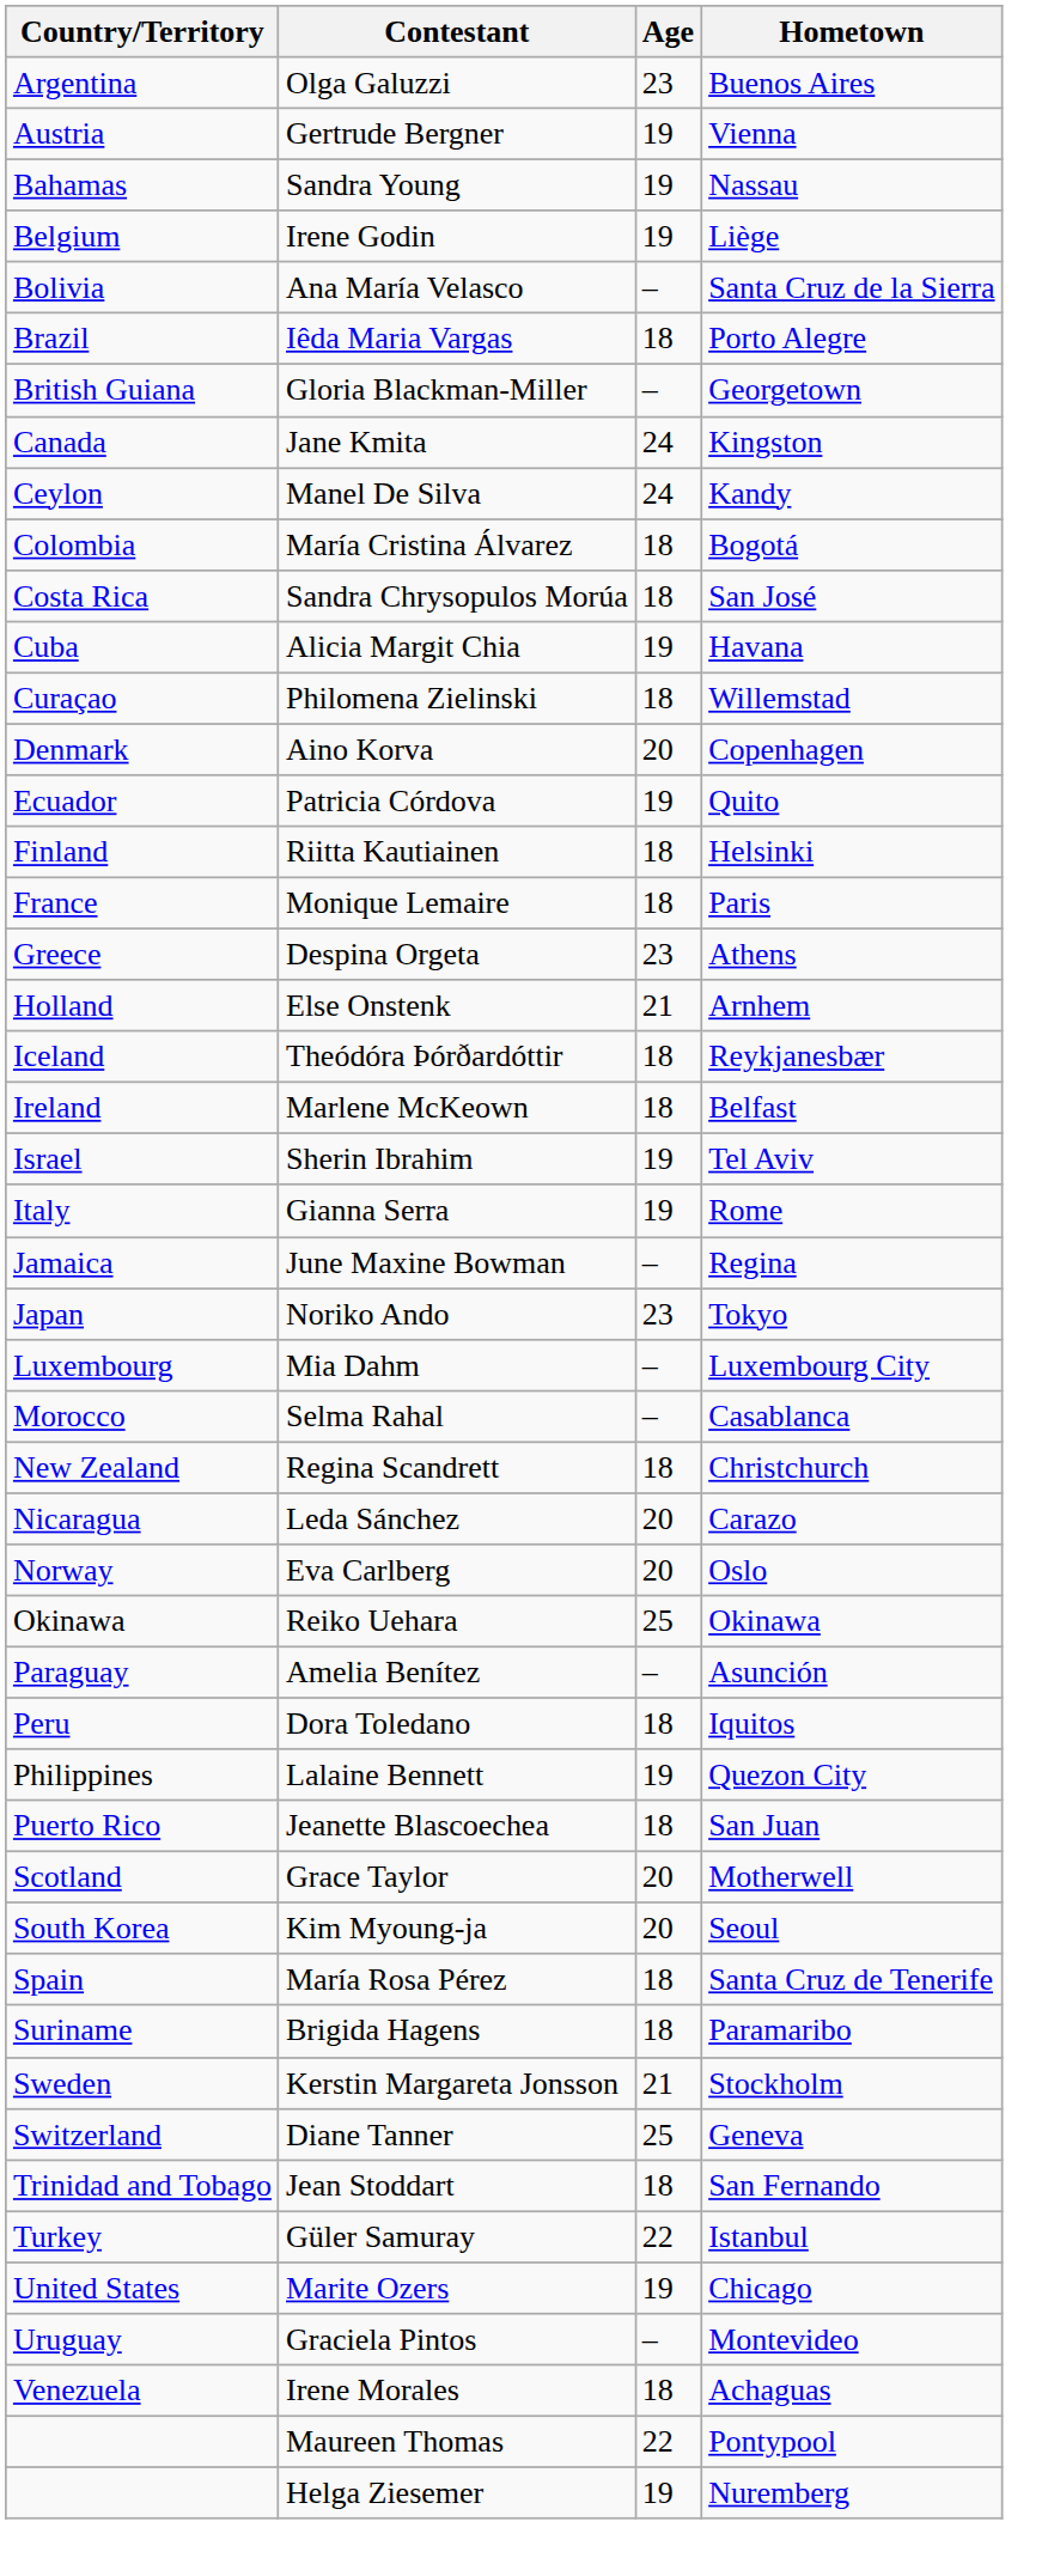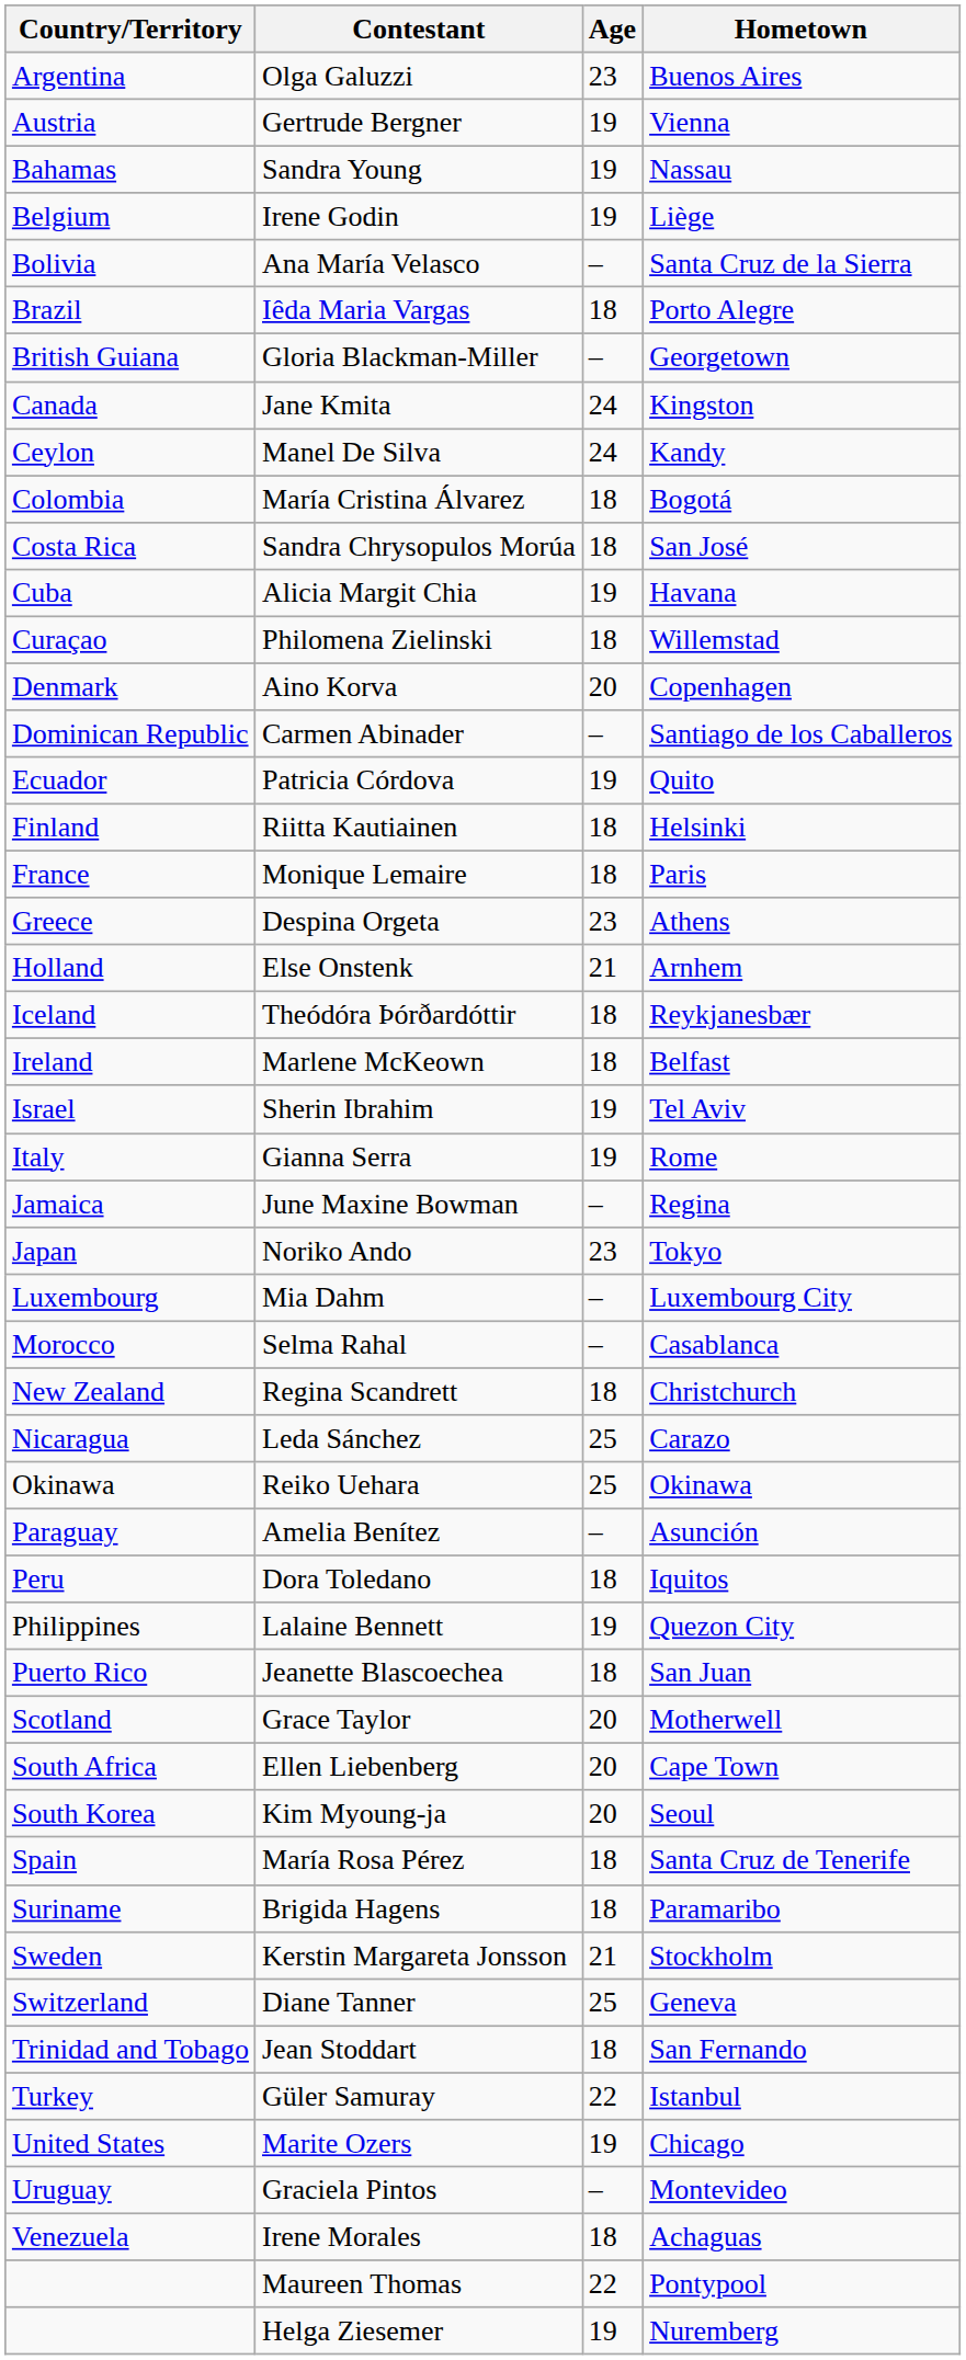+ row: Dominican Republic | Carmen Abinader | – | Santiago de los Caballeros
Leda Sánchez | Age: 20 -> 25
- row: Norway | Eva Carlberg | 20 | Oslo
+ row: South Africa | Ellen Liebenberg | 20 | Cape Town
